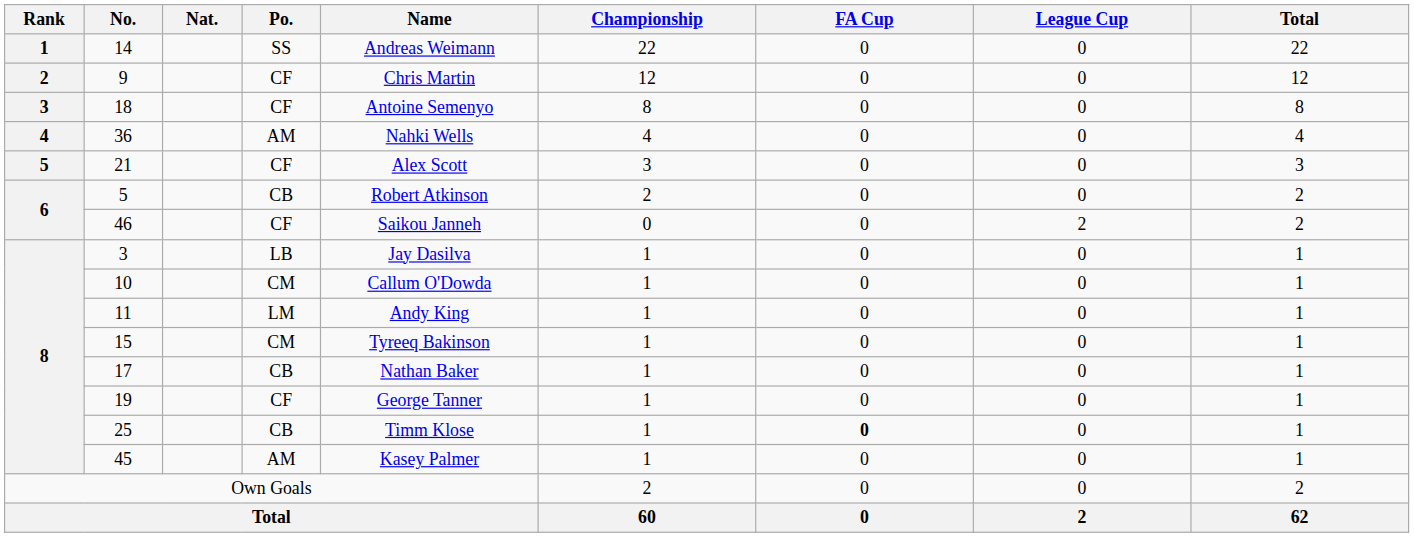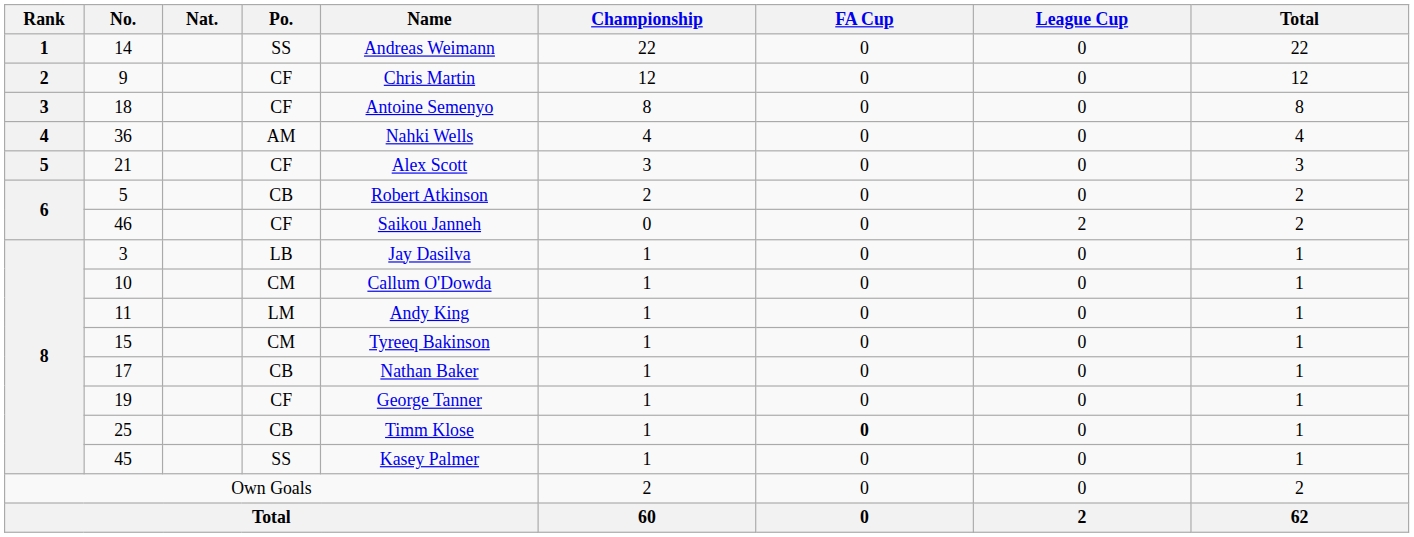45 | Po.: AM -> SS
